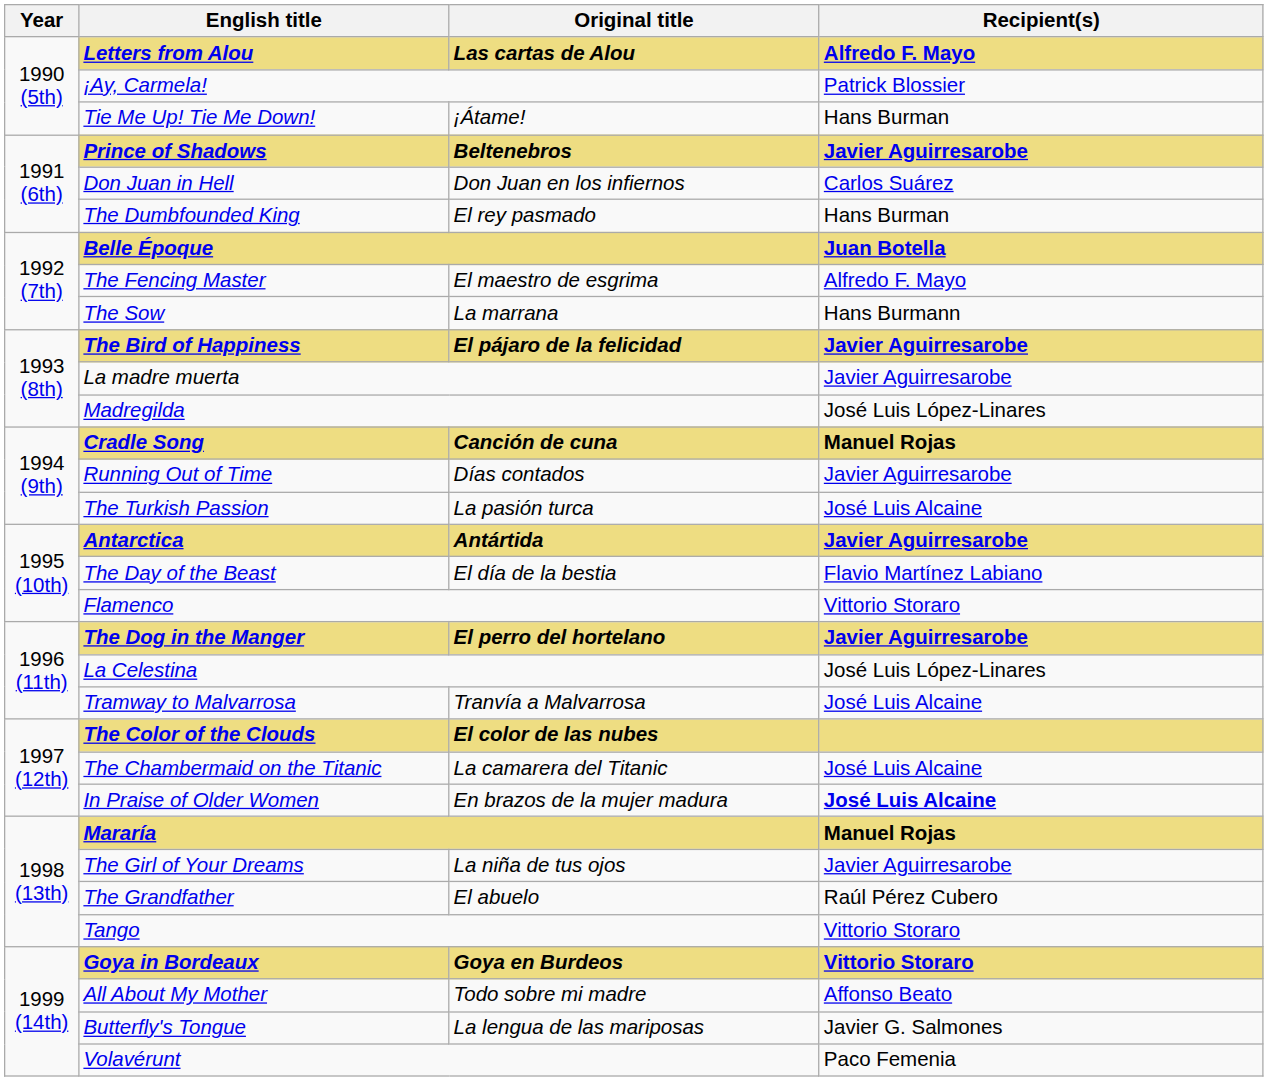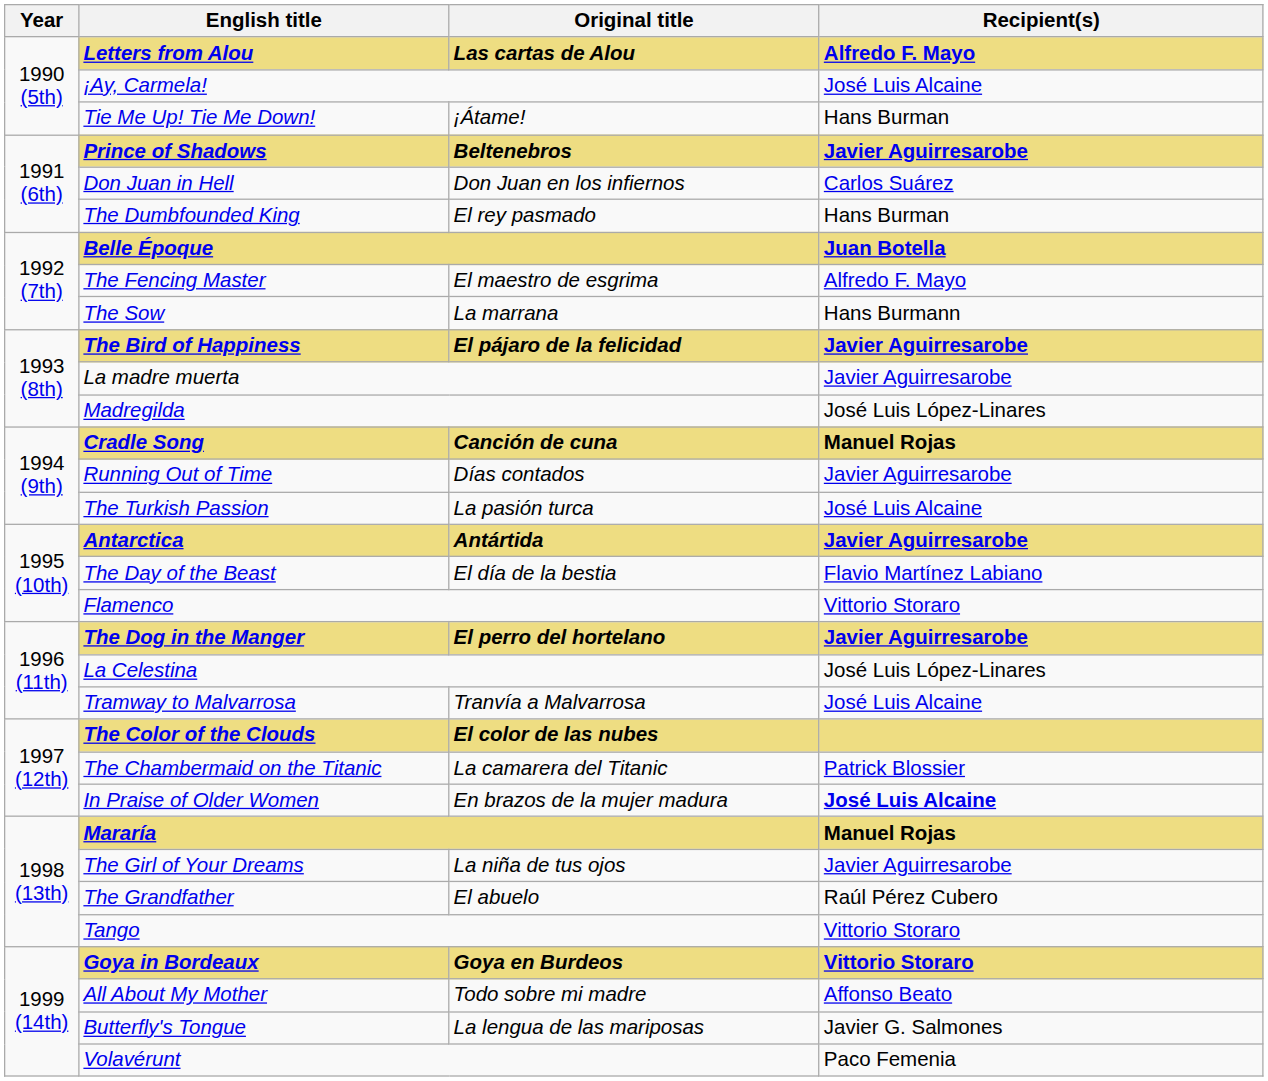¡Ay, Carmela! | Recipient(s): Patrick Blossier -> José Luis Alcaine
The Chambermaid on the Titanic | Recipient(s): José Luis Alcaine -> Patrick Blossier
